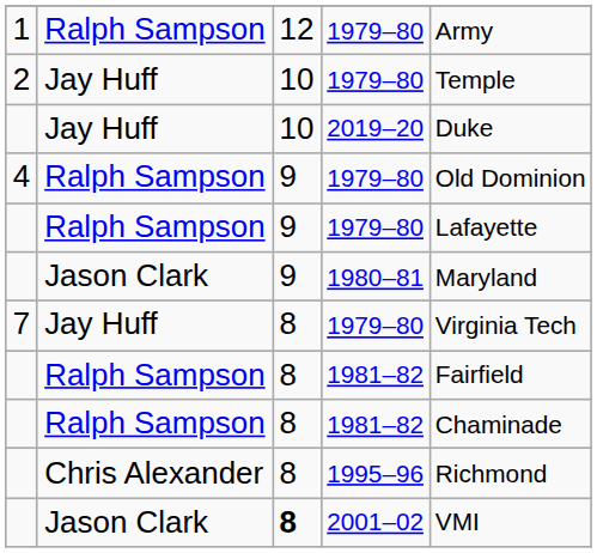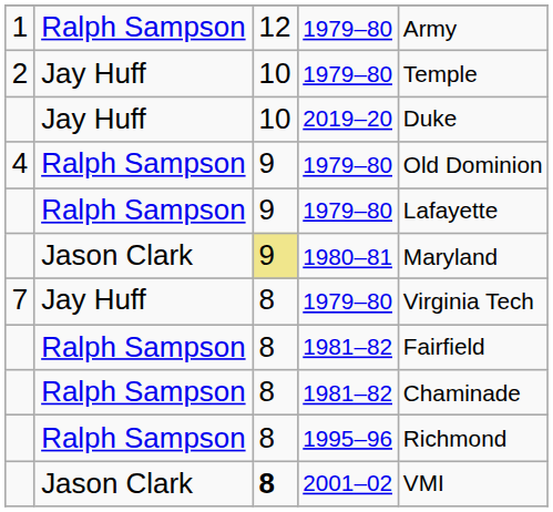1980–81 | column 3: no background -> khaki background
1995–96 | column 2: Chris Alexander -> Ralph Sampson
